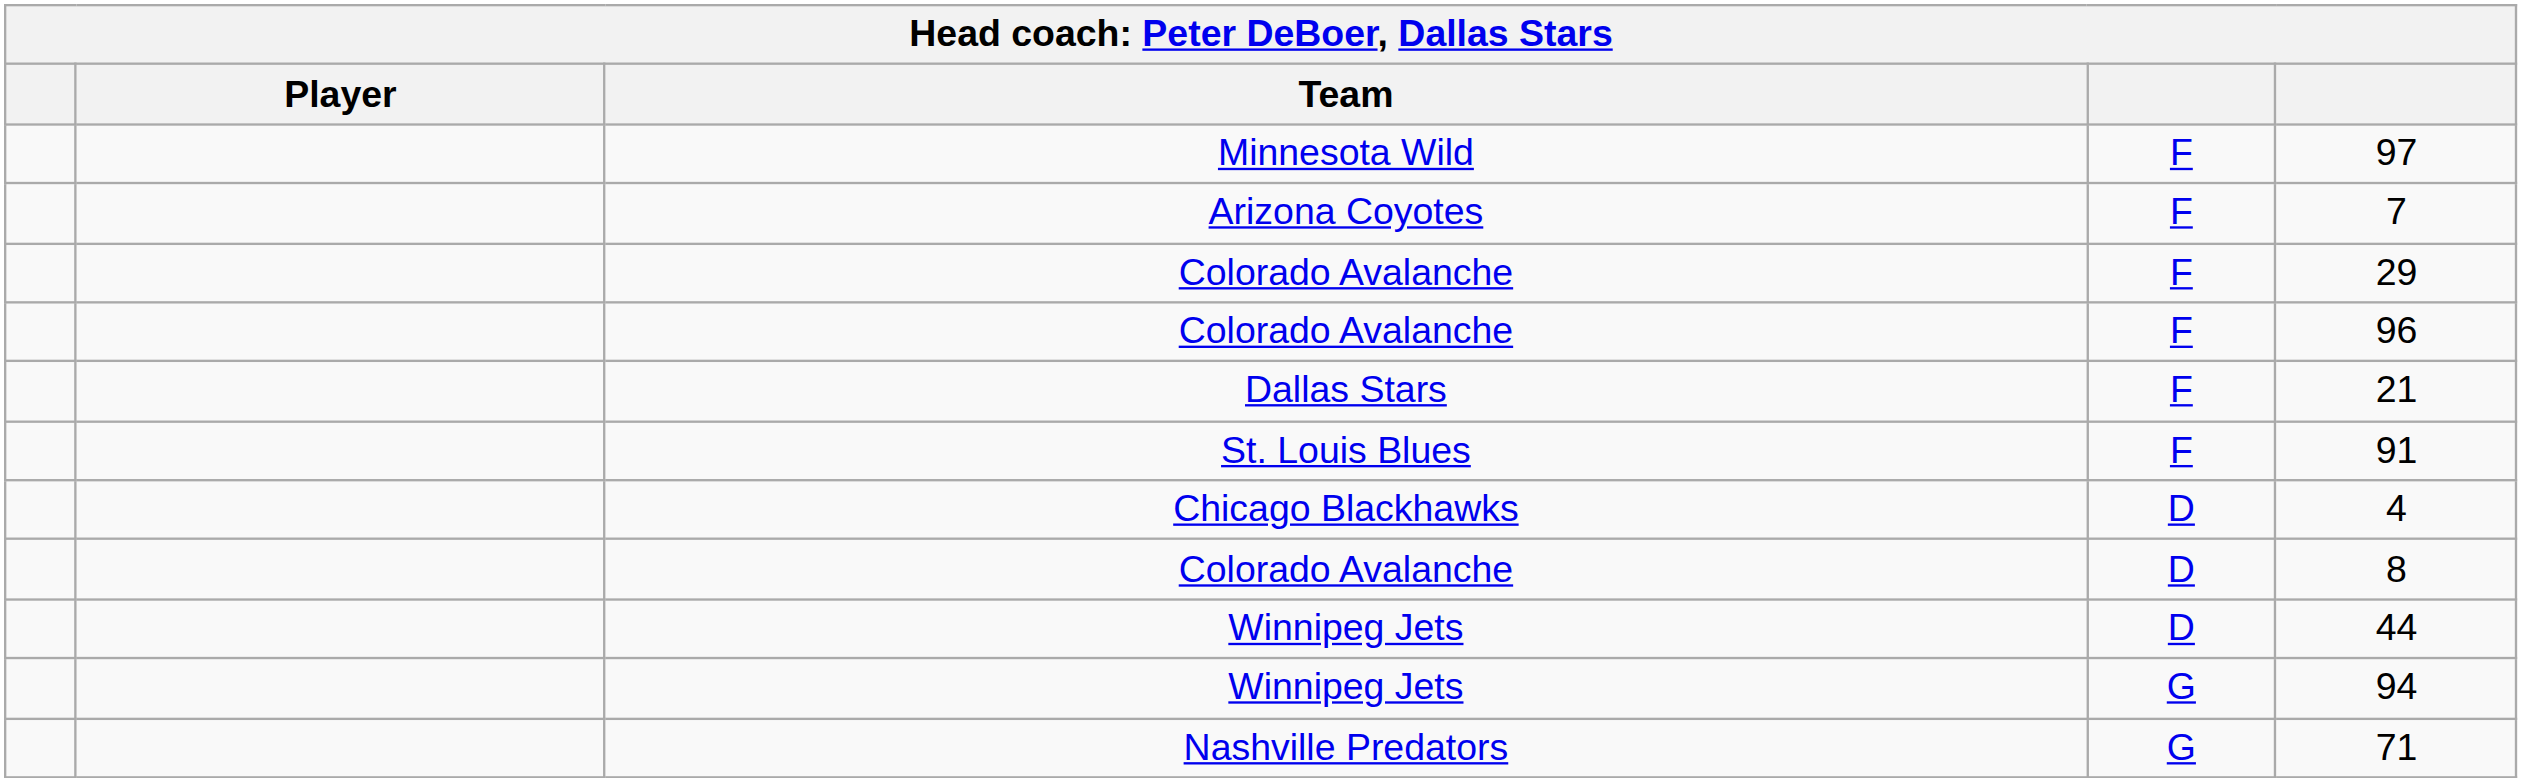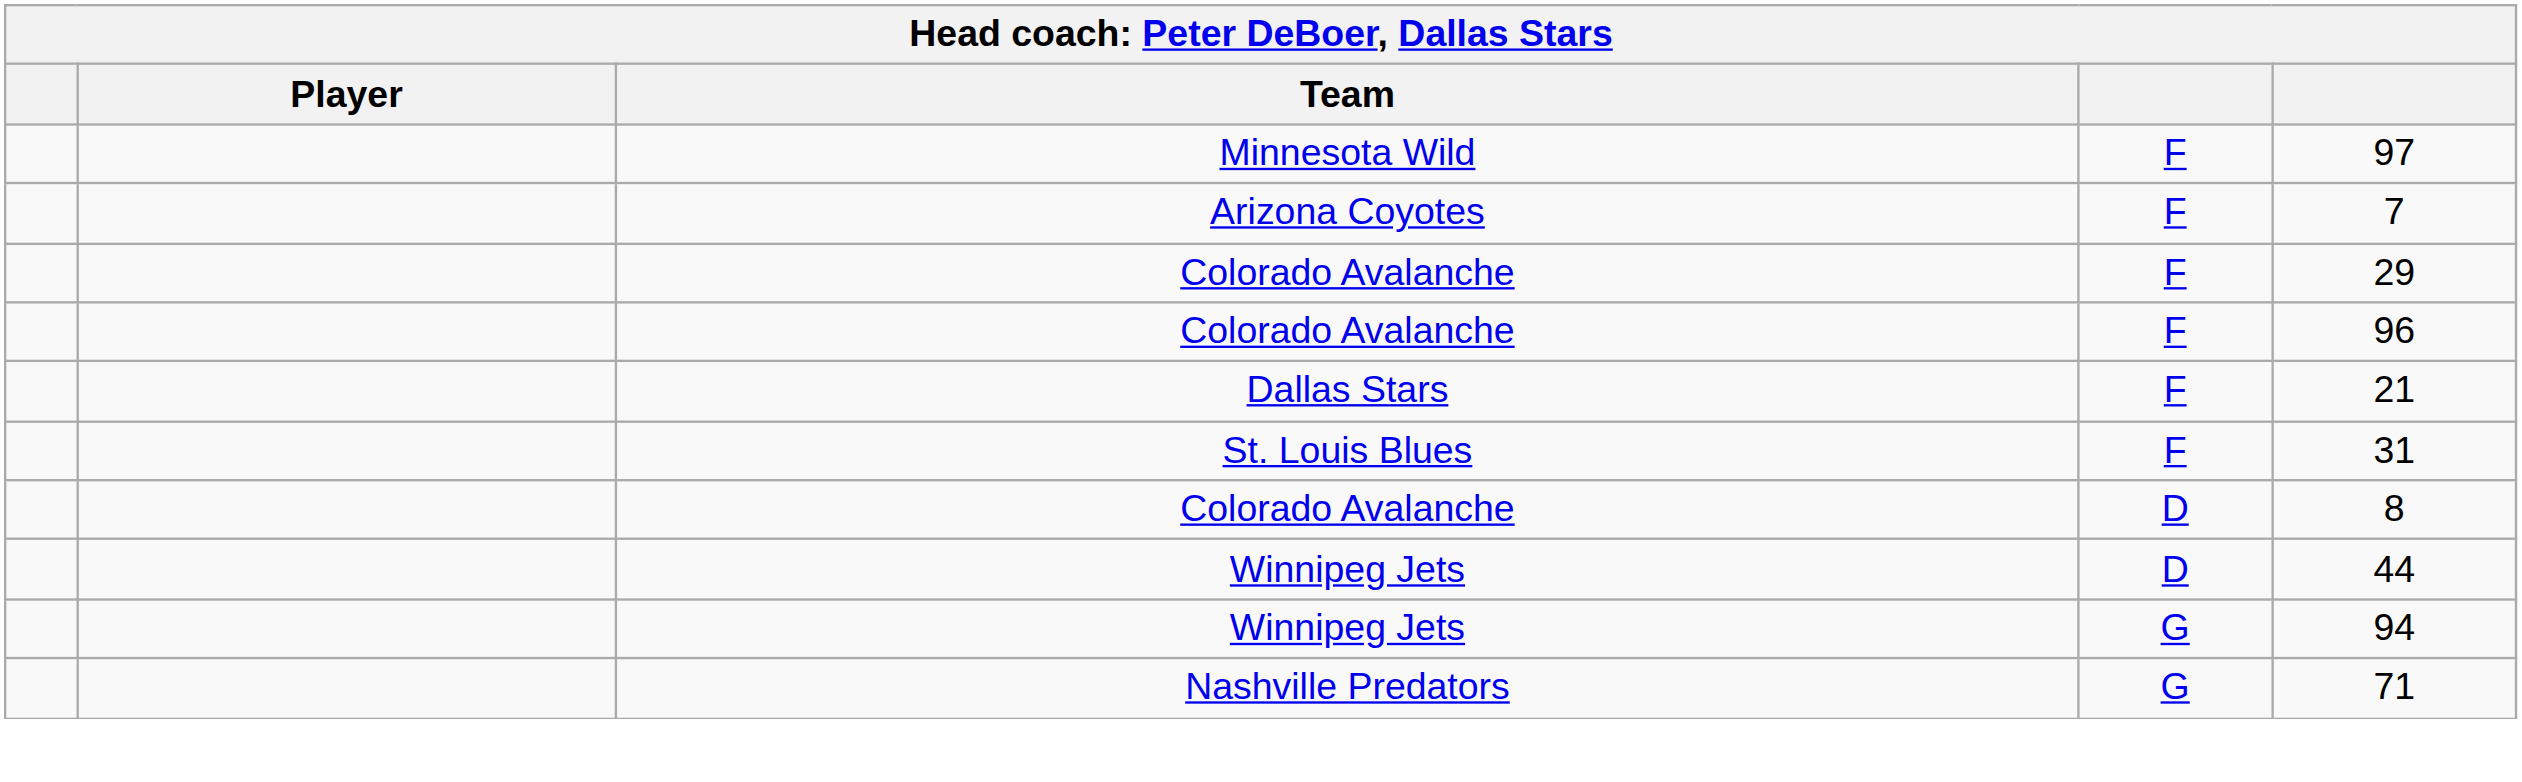St. Louis Blues | column 5: 91 -> 31
- row: Chicago Blackhawks | D | 4
